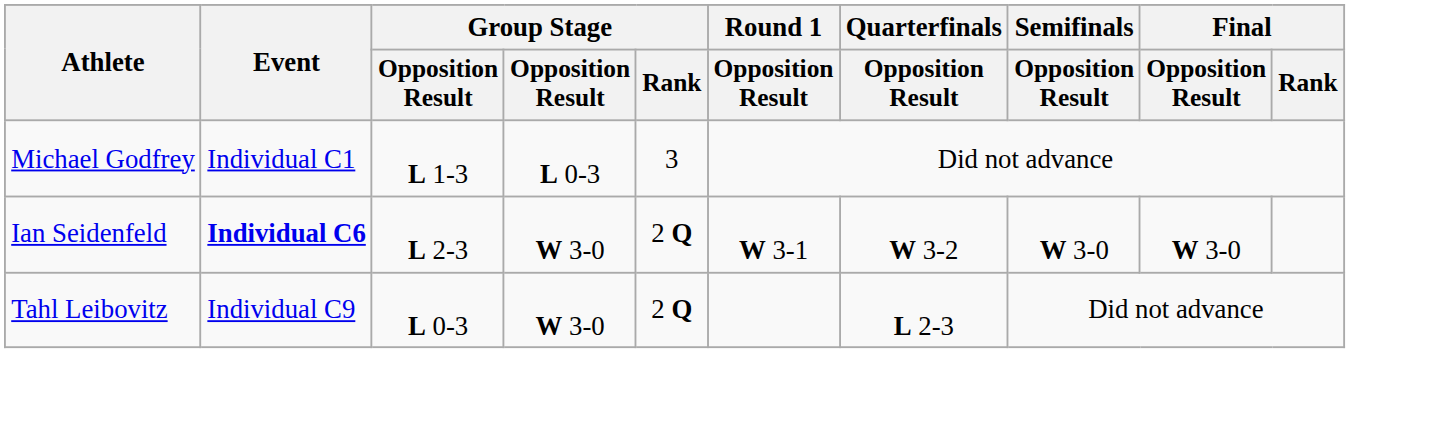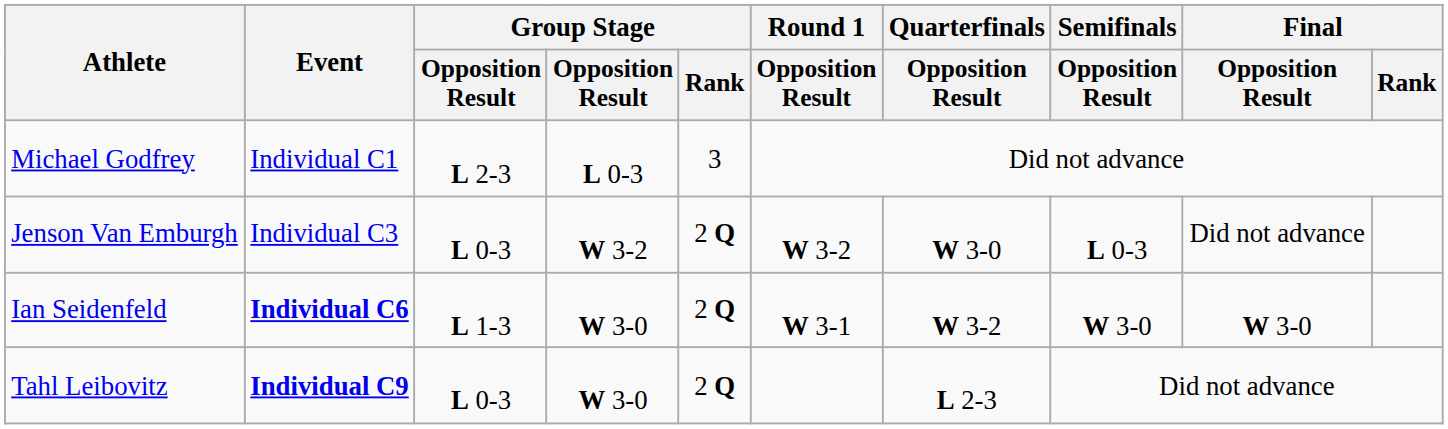Michael Godfrey | column 3: L 1-3 -> L 2-3
+ row: Jenson Van Emburgh | Individual C3 | L 0-3 | W 3-2 | 2 Q | W 3-2 | W 3-0 | L 0-3 | Did not advance
Ian Seidenfeld | column 3: L 2-3 -> L 1-3
Tahl Leibovitz | Event: normal -> bold
